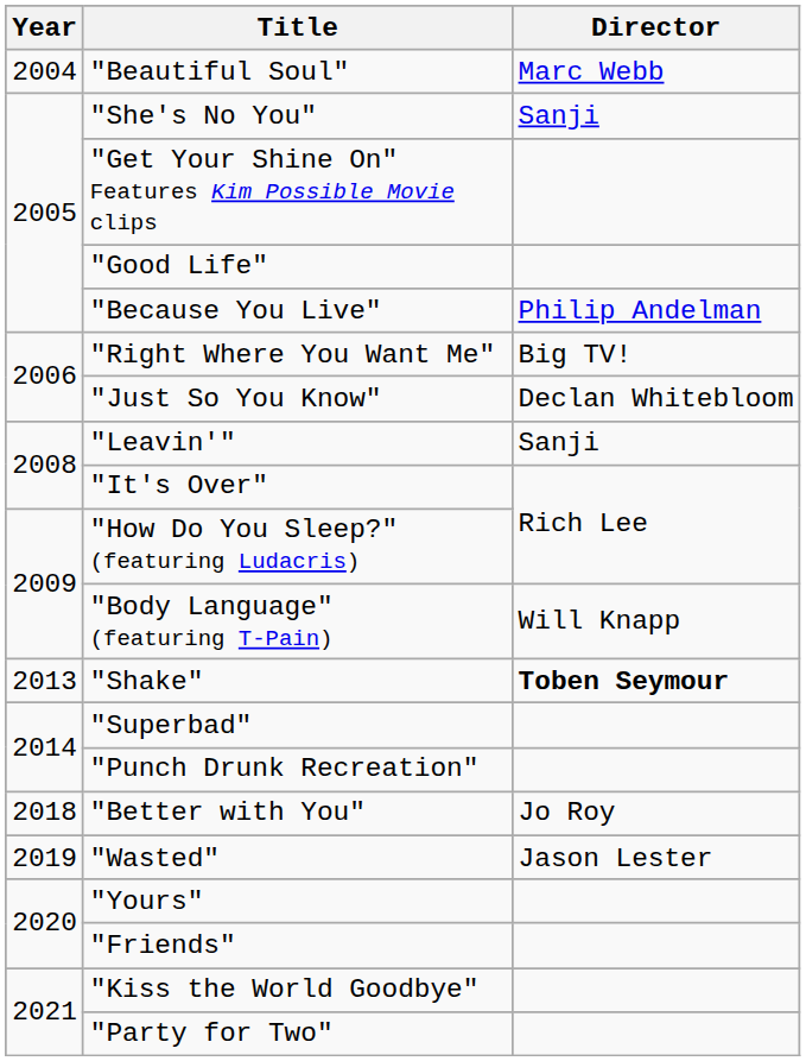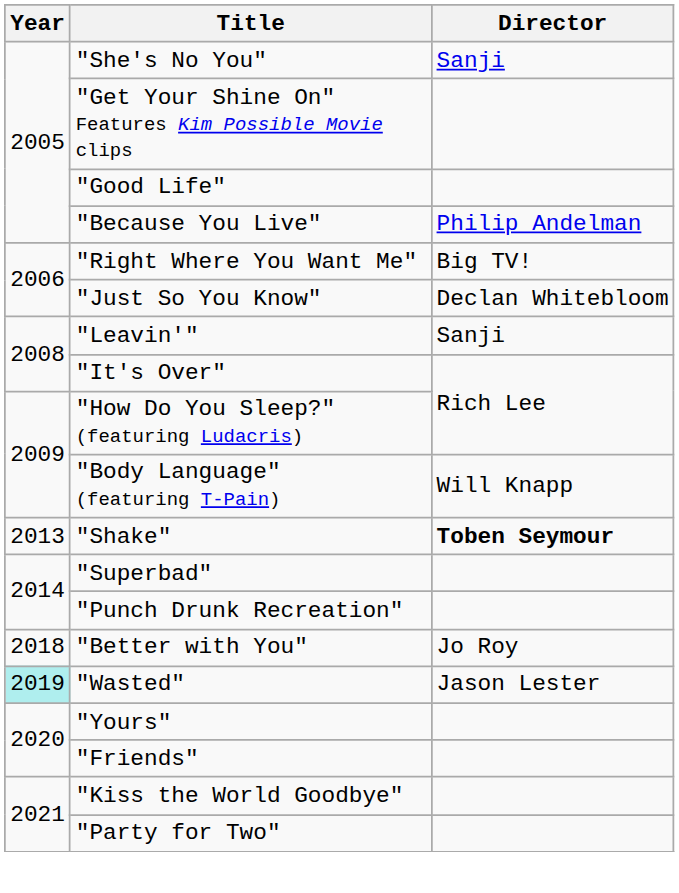- row: 2004 | "Beautiful Soul" | Marc Webb
"Wasted" | Year: no background -> paleturquoise background
